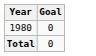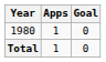+ column: Apps | 1 | 1
